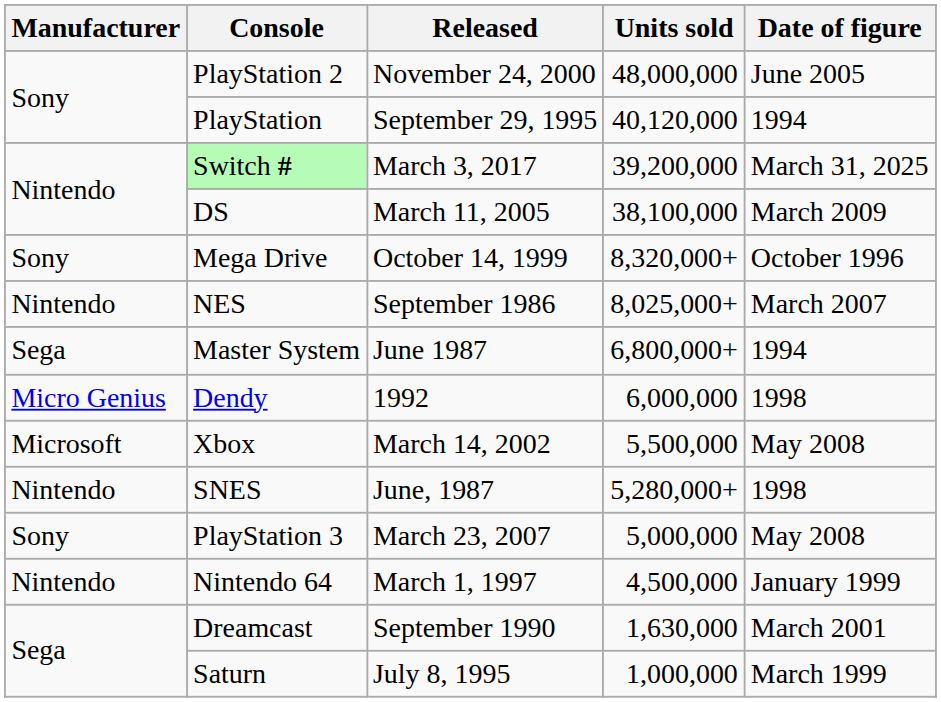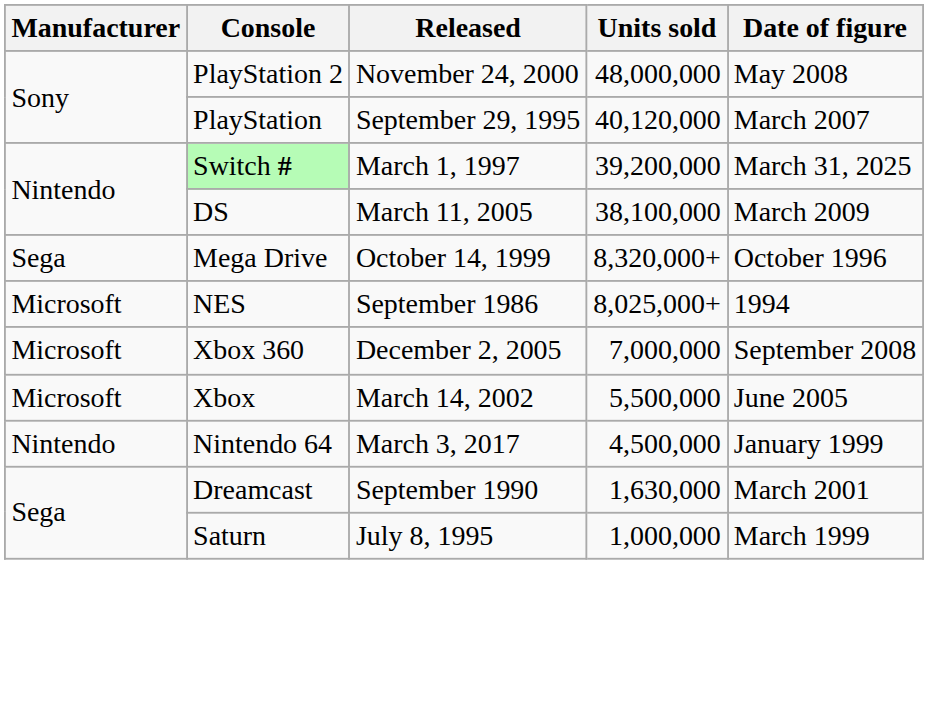PlayStation 2 | Date of figure: June 2005 -> May 2008
PlayStation | Date of figure: 1994 -> March 2007
Switch # | Released: March 3, 2017 -> March 1, 1997
Mega Drive | Manufacturer: Sony -> Sega
NES | Manufacturer: Nintendo -> Microsoft
NES | Date of figure: March 2007 -> 1994
+ row: Microsoft | Xbox 360 | December 2, 2005 | 7,000,000 | September 2008
- row: Sega | Master System | June 1987 | 6,800,000+ | 1994
- row: Micro Genius | Dendy | 1992 | 6,000,000 | 1998
Xbox | Date of figure: May 2008 -> June 2005
- row: Nintendo | SNES | June, 1987 | 5,280,000+ | 1998
- row: Sony | PlayStation 3 | March 23, 2007 | 5,000,000 | May 2008
Nintendo 64 | Released: March 1, 1997 -> March 3, 2017
